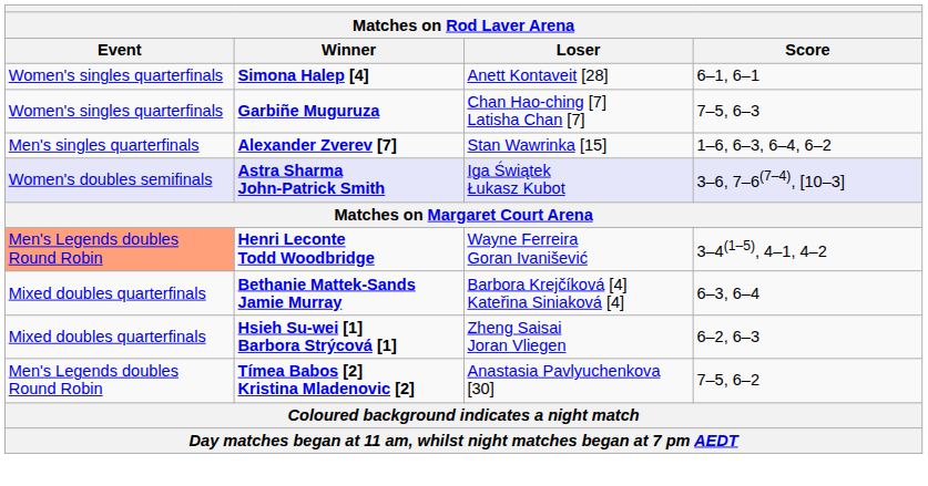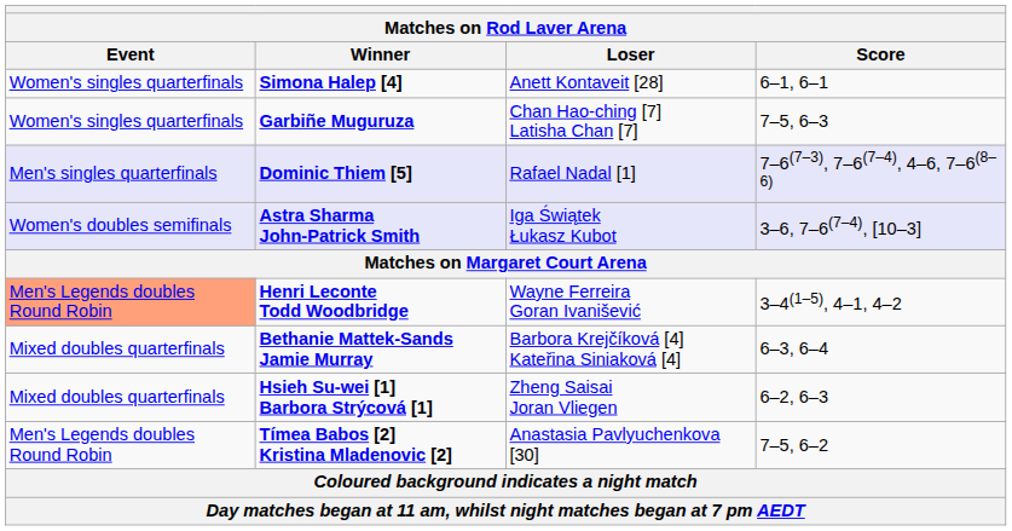- row: Men's singles quarterfinals | Alexander Zverev [7] | Stan Wawrinka [15] | 1–6, 6–3, 6–4, 6–2
+ row: Men's singles quarterfinals | Dominic Thiem [5] | Rafael Nadal [1] | 7–6(7–3), 7–6(7–4), 4–6, 7–6(8–6)
